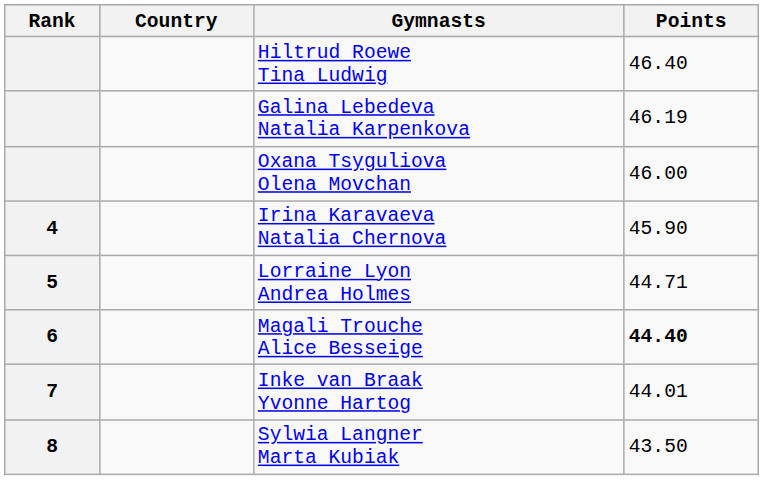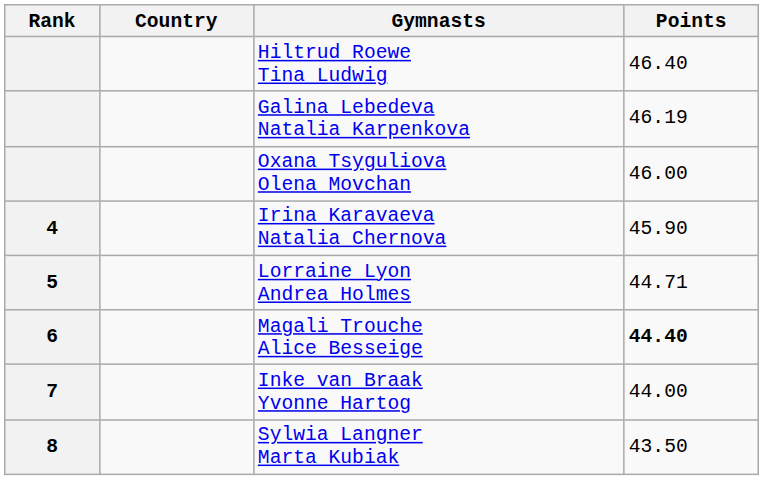Inke van Braak Yvonne Hartog | Points: 44.01 -> 44.00
